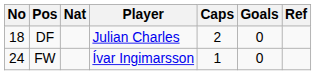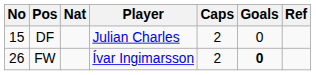DF | No: 18 -> 15
FW | No: 24 -> 26
FW | Caps: 1 -> 2
FW | Goals: normal -> bold
